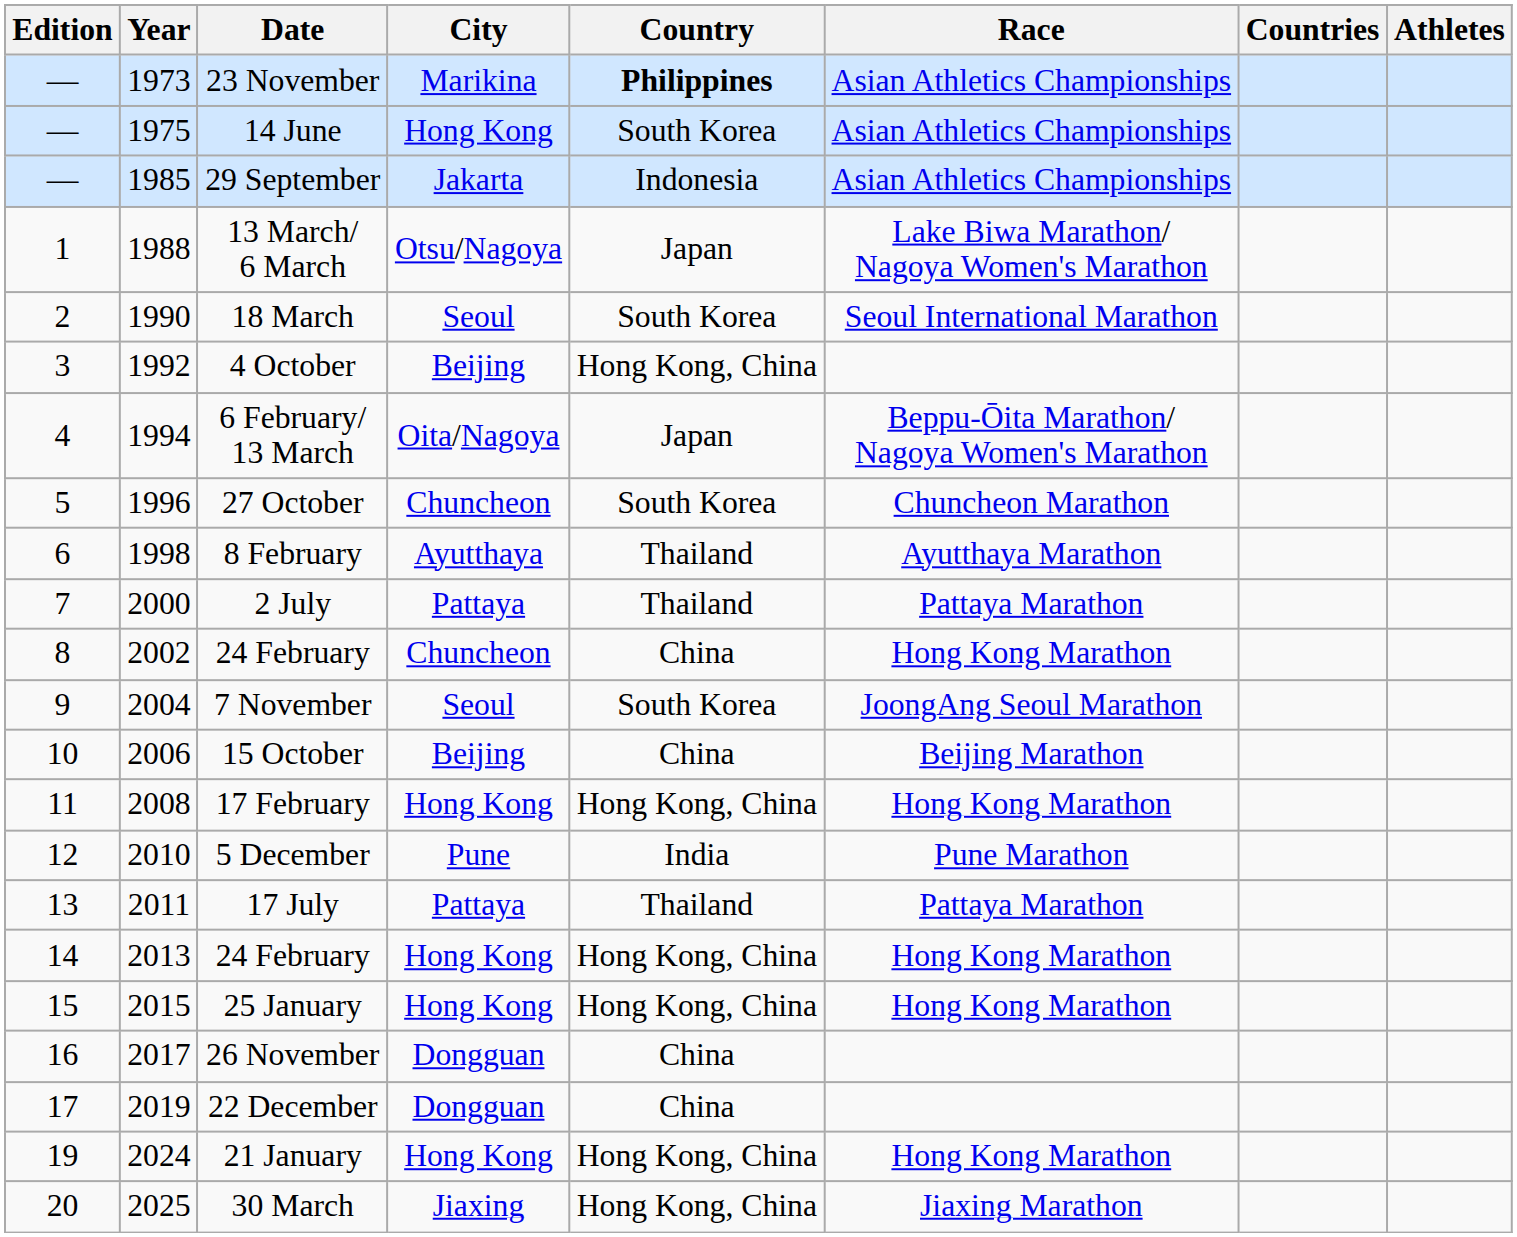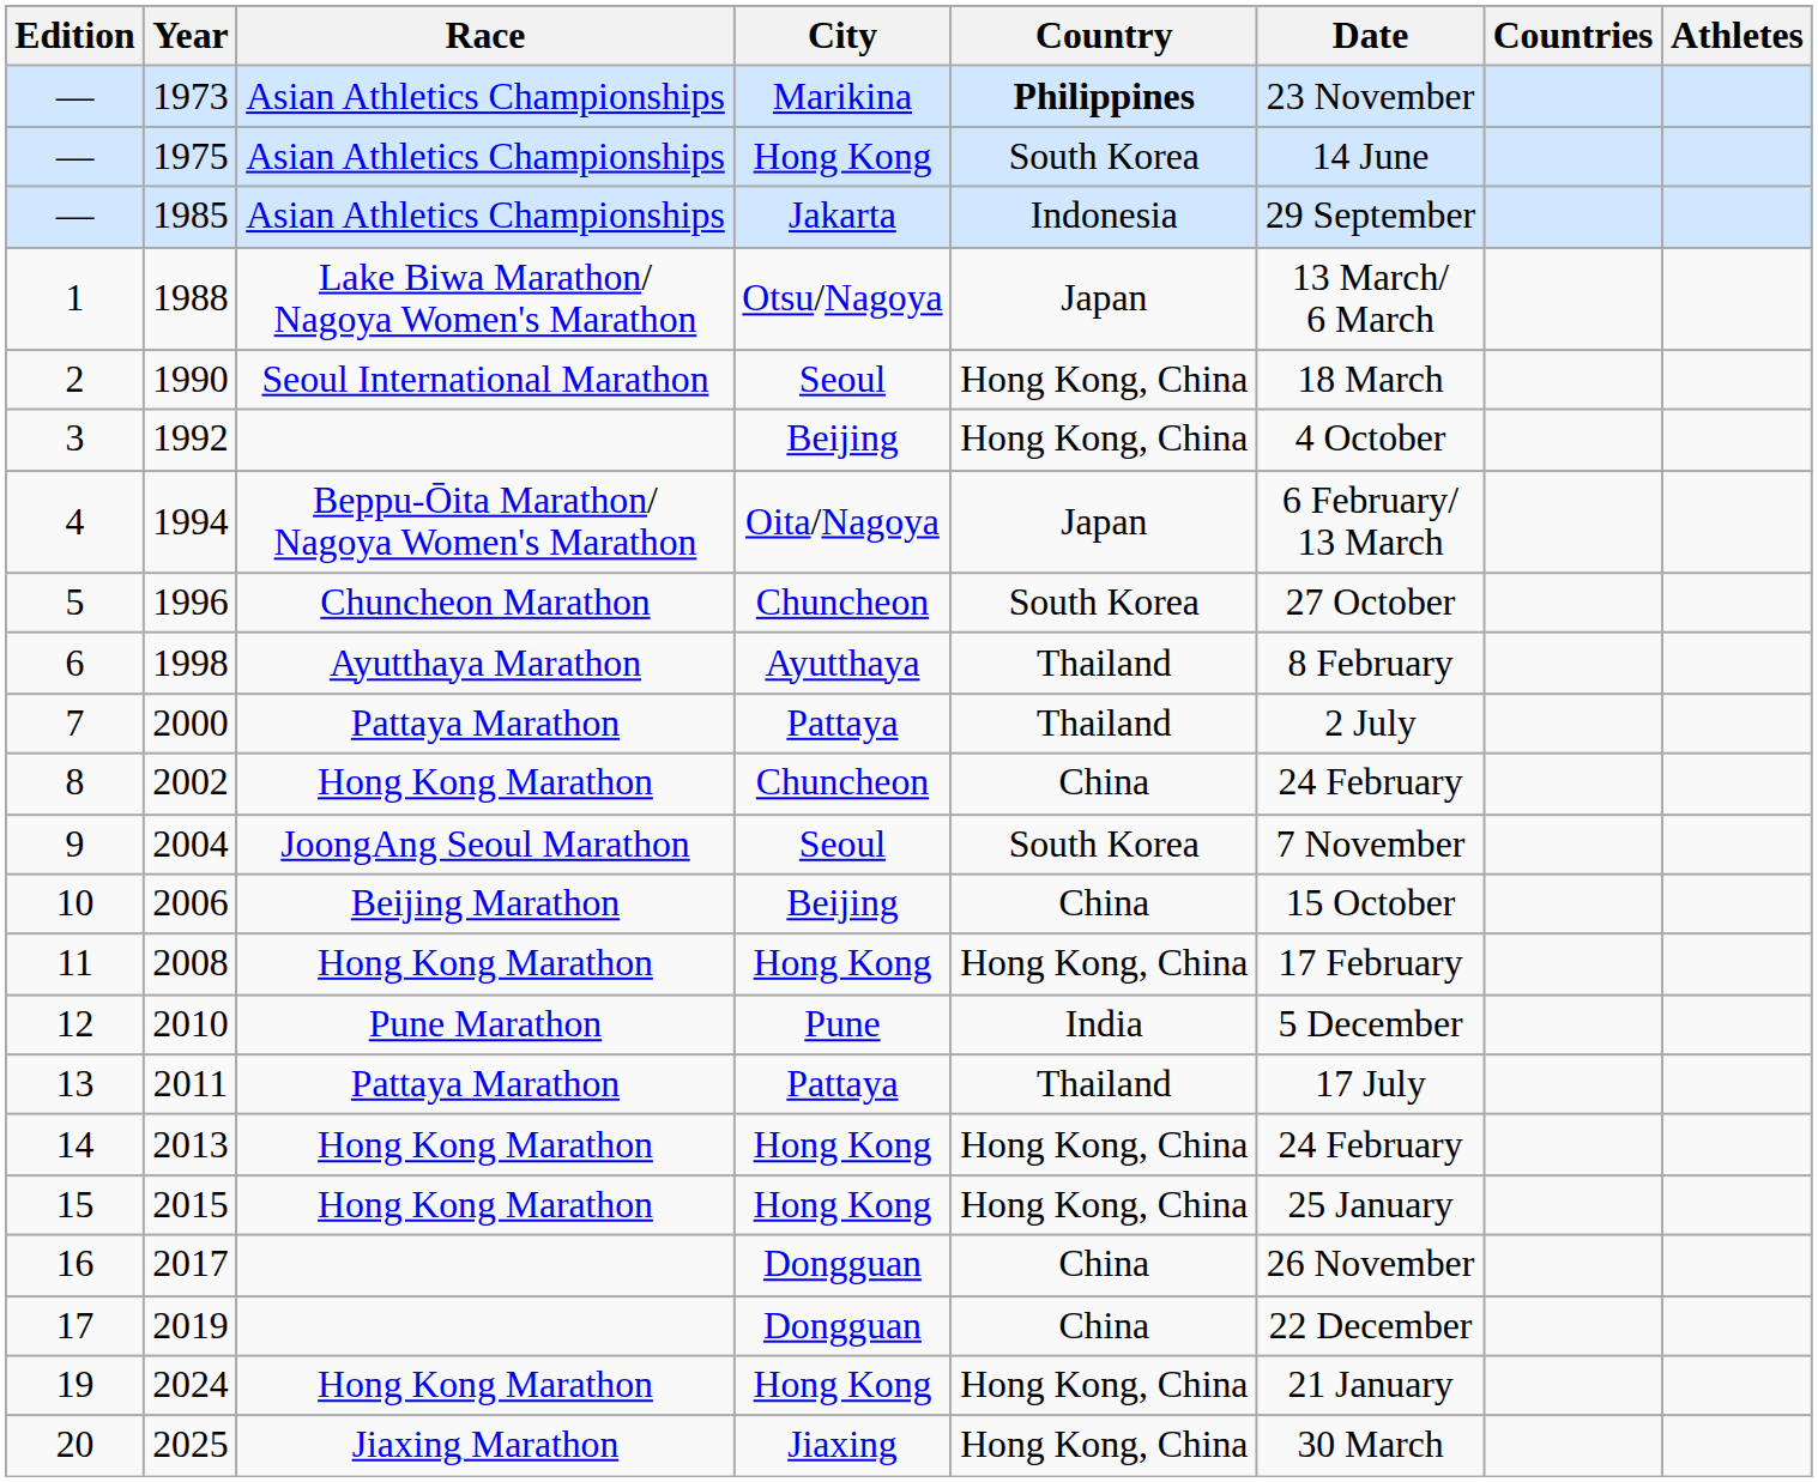columns swapped: Race <-> Date
1990 | Country: South Korea -> Hong Kong, China
